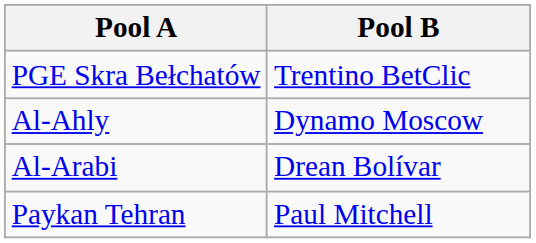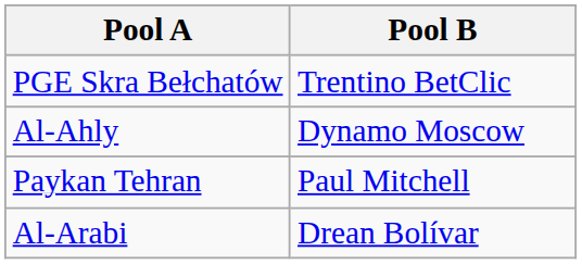rows swapped: Paykan Tehran <-> Al-Arabi
